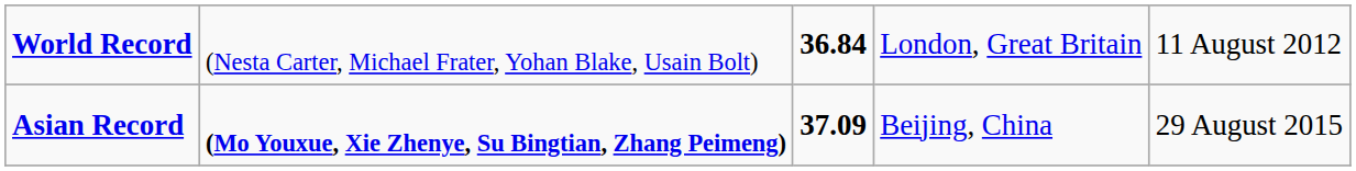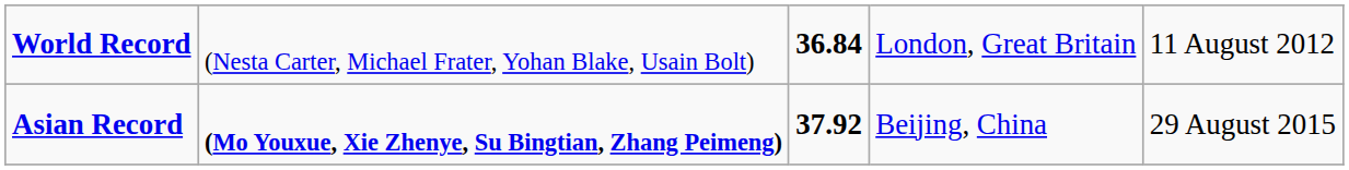Asian Record | column 3: 37.09 -> 37.92
